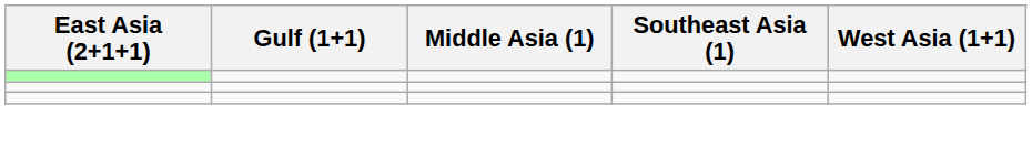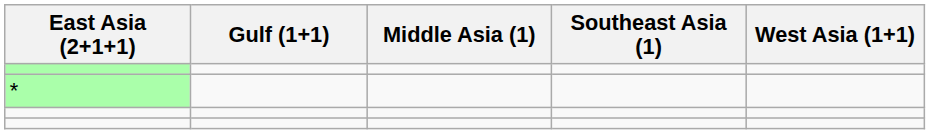+ row: *
